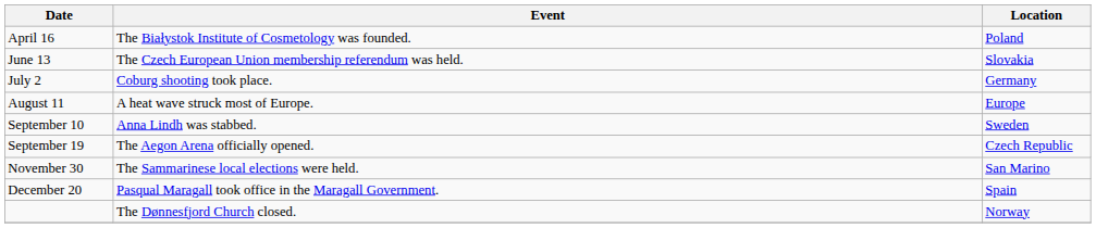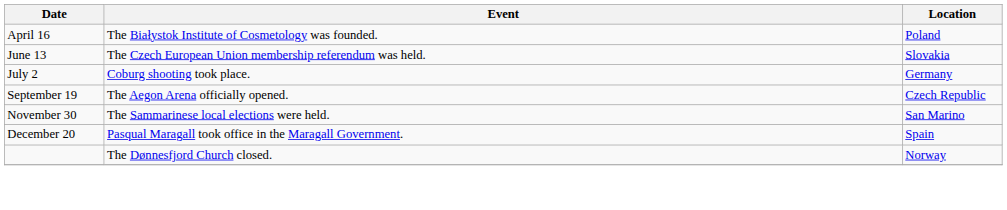- row: August 11 | A heat wave struck most of Europe. | Europe
- row: September 10 | Anna Lindh was stabbed. | Sweden
